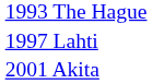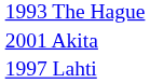rows swapped: 1997 Lahti <-> 2001 Akita
